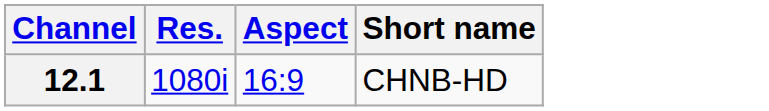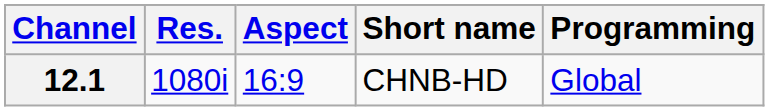+ column: Programming | Global
